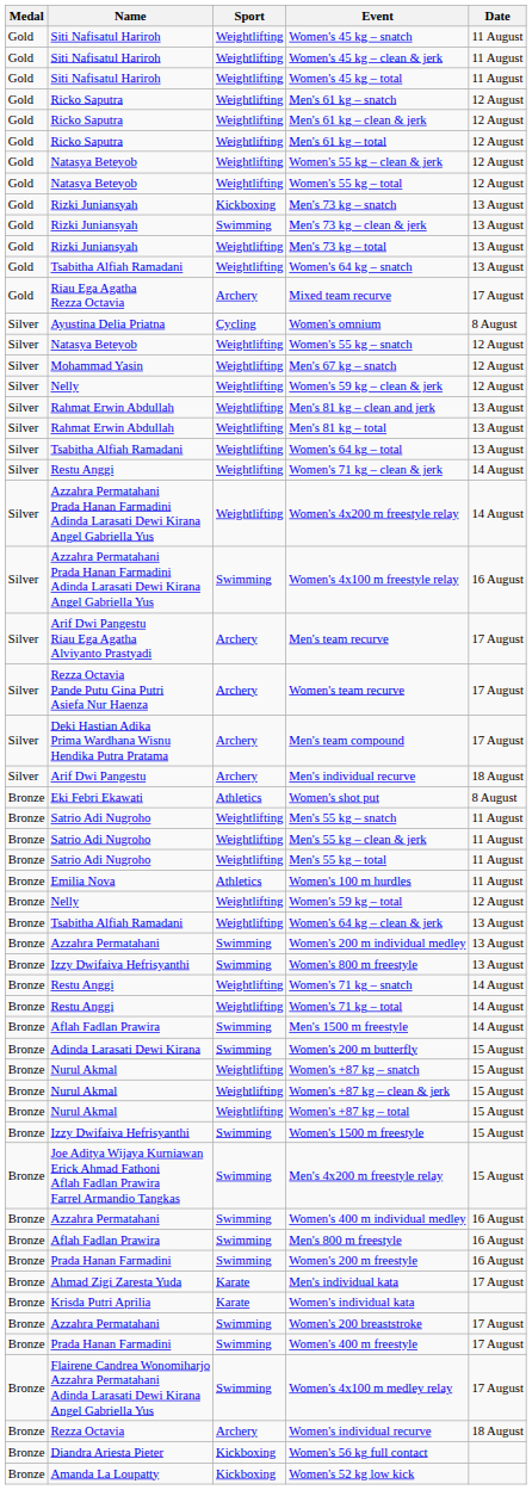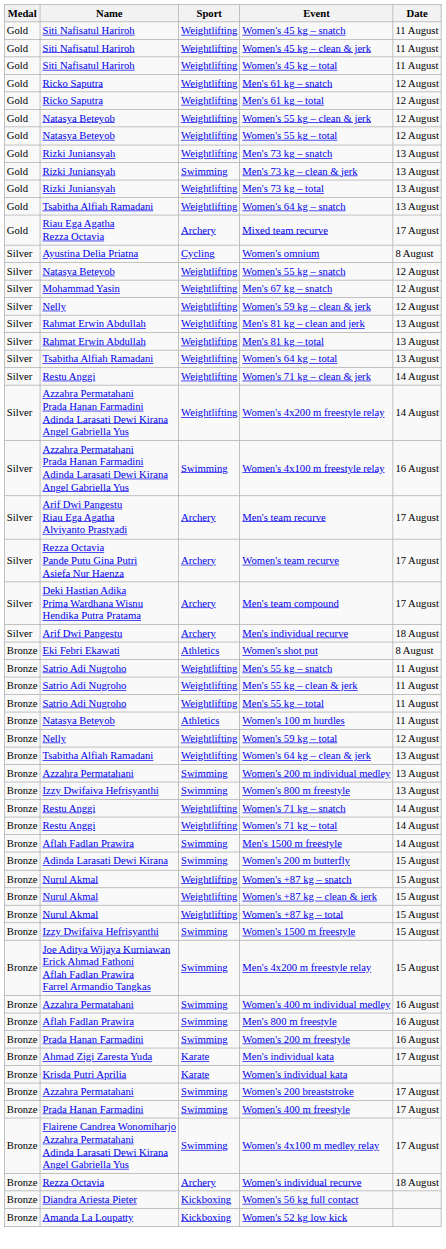- row: Gold | Ricko Saputra | Weightlifting | Men's 61 kg – clean & jerk | 12 August
Men's 73 kg – snatch | Sport: Kickboxing -> Weightlifting
Women's 100 m hurdles | Name: Emilia Nova -> Natasya Beteyob
